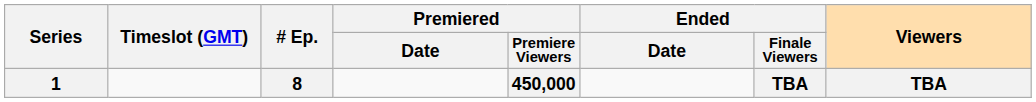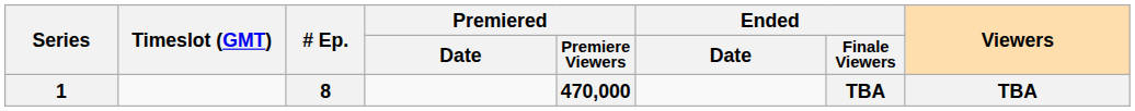1 | Premiered / Premiere Viewers: 450,000 -> 470,000
